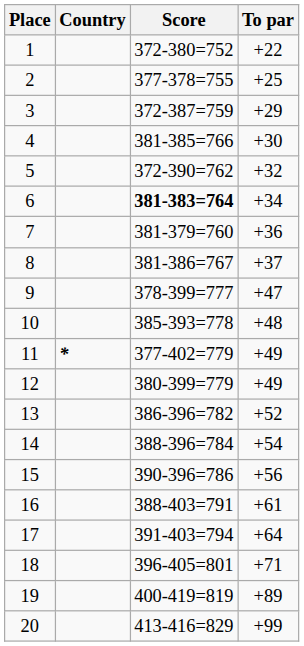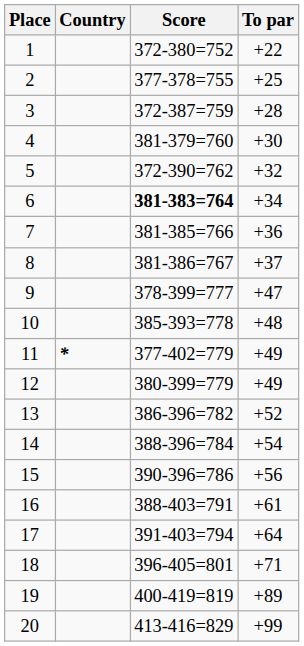3 | To par: +29 -> +28
4 | Score: 381-385=766 -> 381-379=760
7 | Score: 381-379=760 -> 381-385=766
